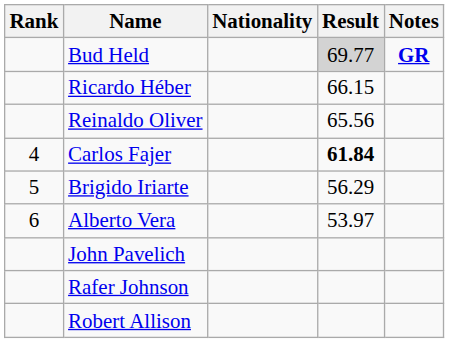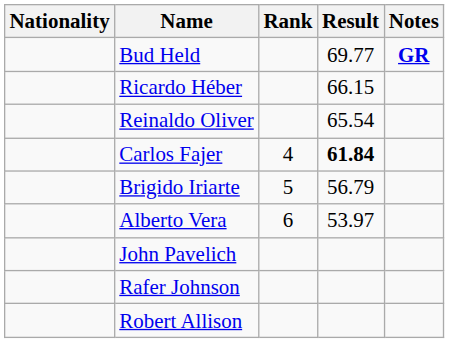columns swapped: Rank <-> Nationality
Bud Held | Result: lightgrey background -> no background
Reinaldo Oliver | Result: 65.56 -> 65.54
Brigido Iriarte | Result: 56.29 -> 56.79
